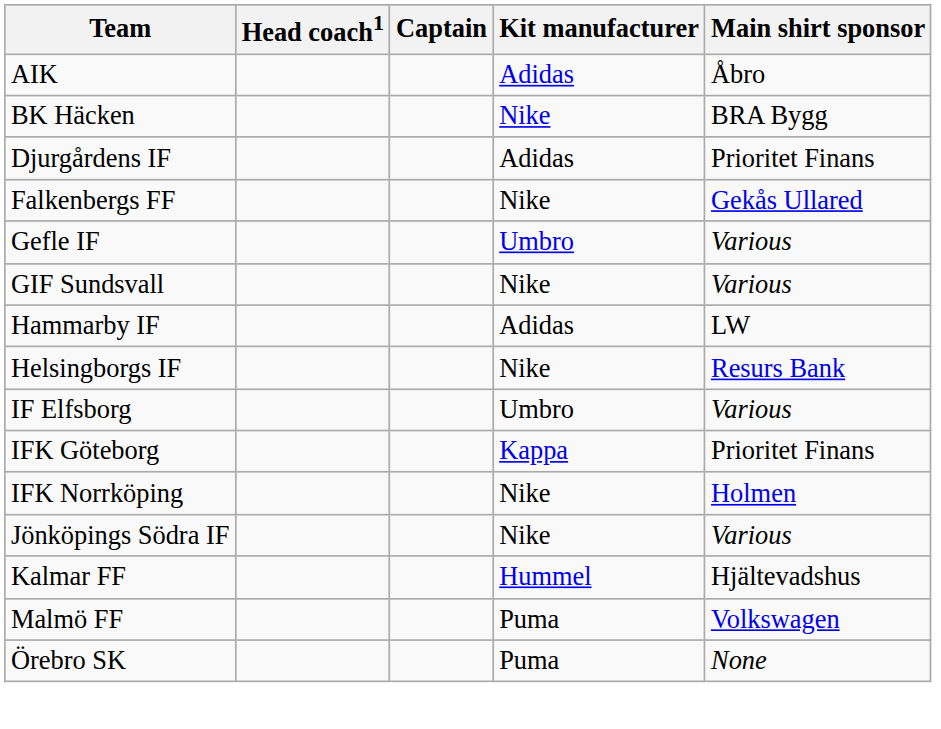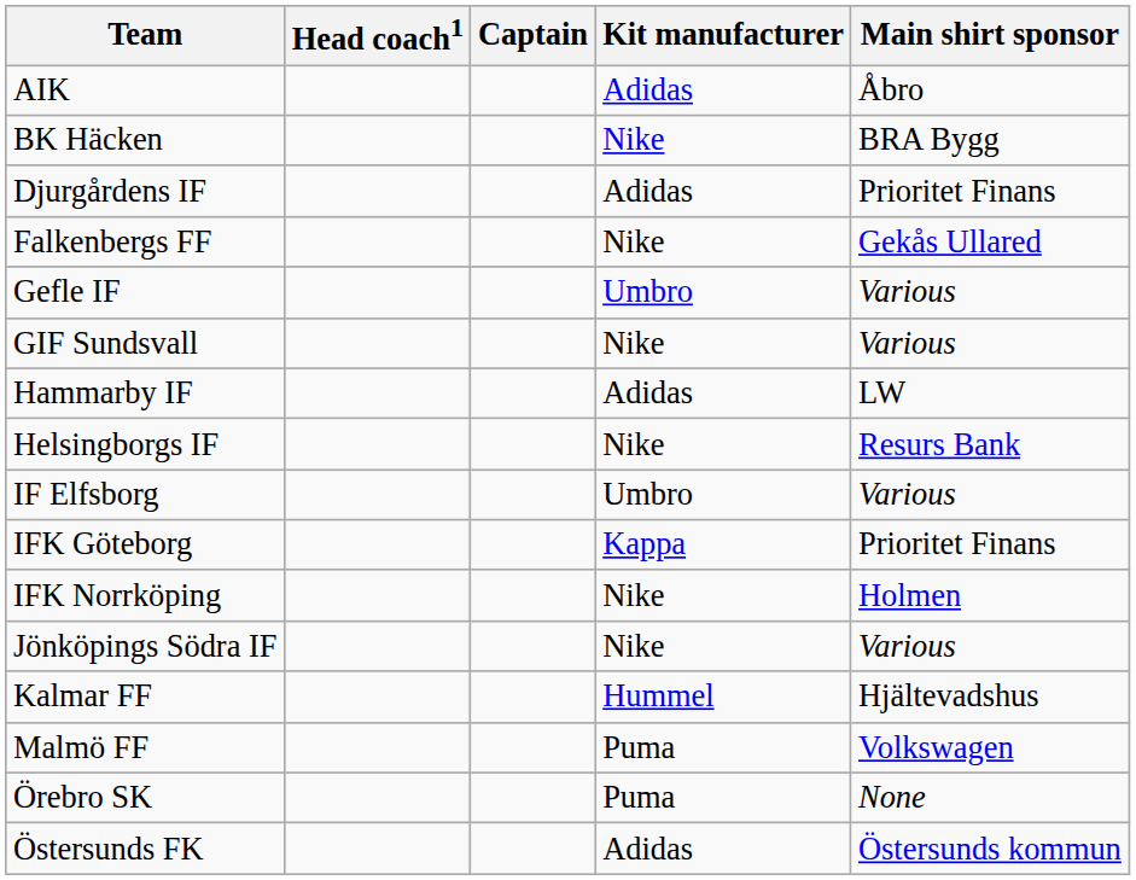+ row: Östersunds FK | Adidas | Östersunds kommun
